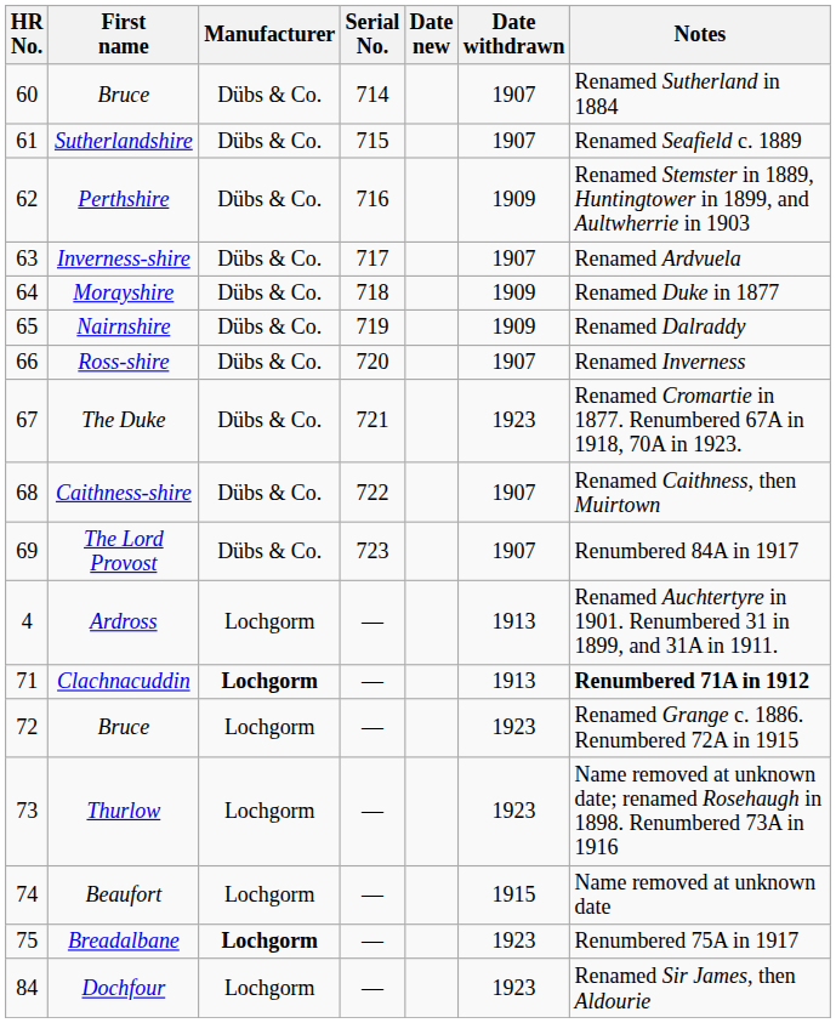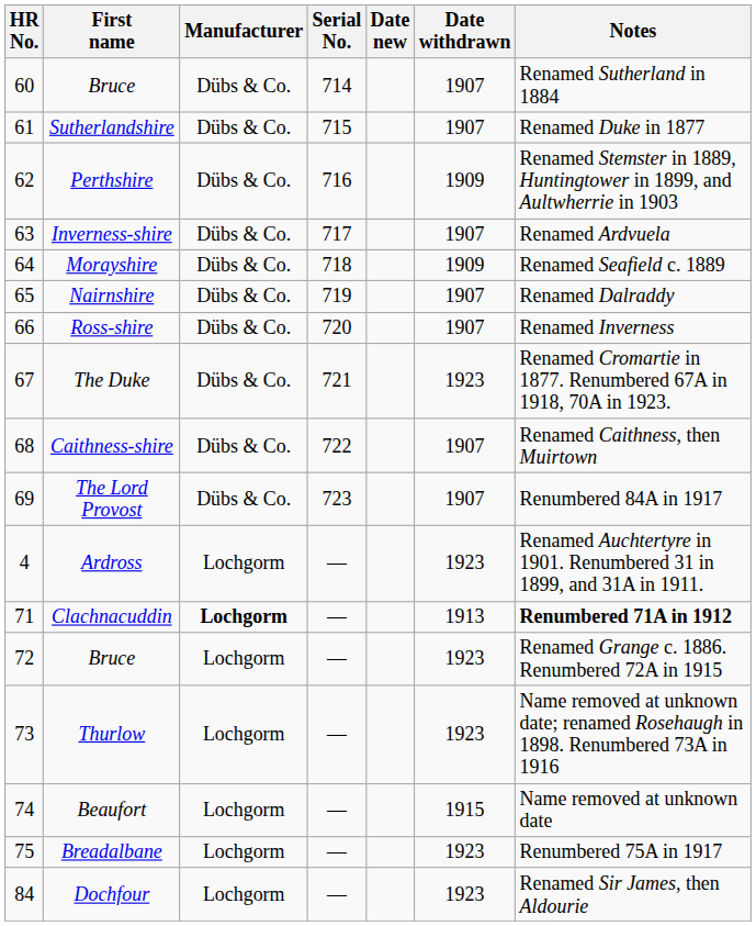Sutherlandshire | Notes: Renamed Seafield c. 1889 -> Renamed Duke in 1877
Morayshire | Notes: Renamed Duke in 1877 -> Renamed Seafield c. 1889
Nairnshire | Date withdrawn: 1909 -> 1907
Ardross | Date withdrawn: 1913 -> 1923
Breadalbane | Manufacturer: bold -> normal
